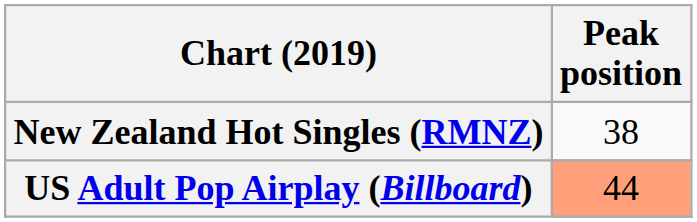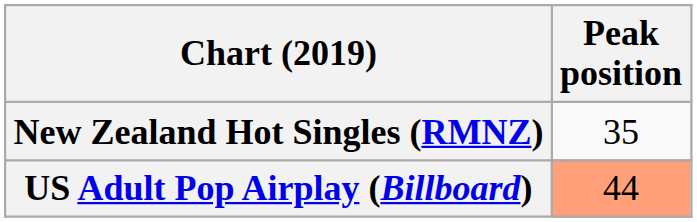New Zealand Hot Singles (RMNZ) | Peak position: 38 -> 35
